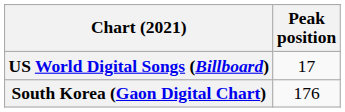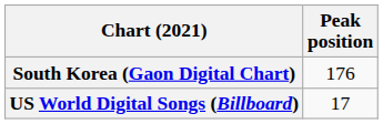rows swapped: South Korea (Gaon Digital Chart) <-> US World Digital Songs (Billboard)
